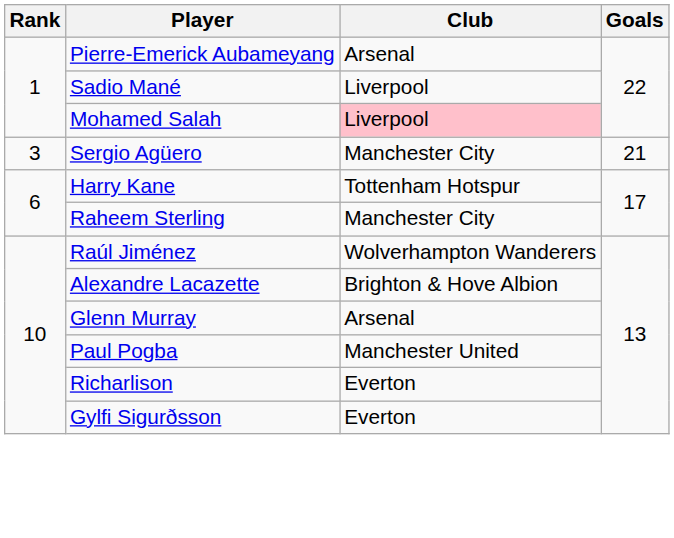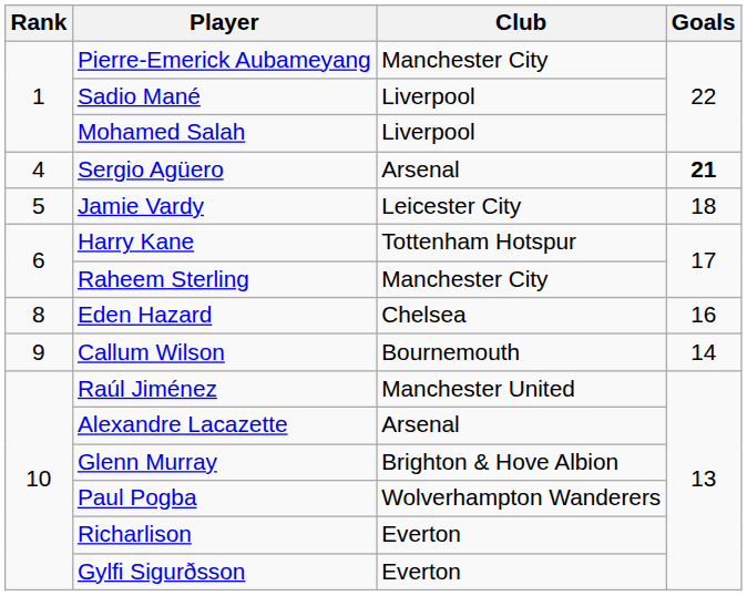Pierre-Emerick Aubameyang | Club: Arsenal -> Manchester City
Mohamed Salah | Club: pink background -> no background
Sergio Agüero | Rank: 3 -> 4
Sergio Agüero | Club: Manchester City -> Arsenal
Sergio Agüero | Goals: normal -> bold
+ row: 5 | Jamie Vardy | Leicester City | 18
+ row: 8 | Eden Hazard | Chelsea | 16
+ row: 9 | Callum Wilson | Bournemouth | 14
Raúl Jiménez | Club: Wolverhampton Wanderers -> Manchester United
Alexandre Lacazette | Club: Brighton & Hove Albion -> Arsenal
Glenn Murray | Club: Arsenal -> Brighton & Hove Albion
Paul Pogba | Club: Manchester United -> Wolverhampton Wanderers
